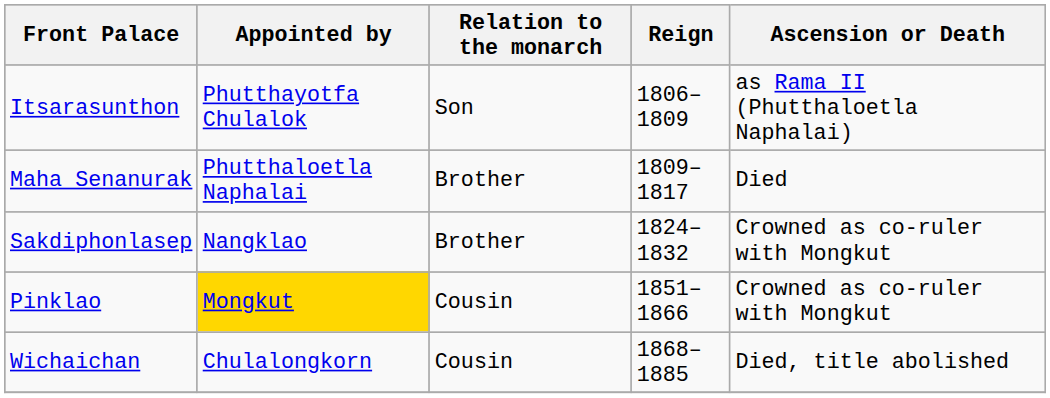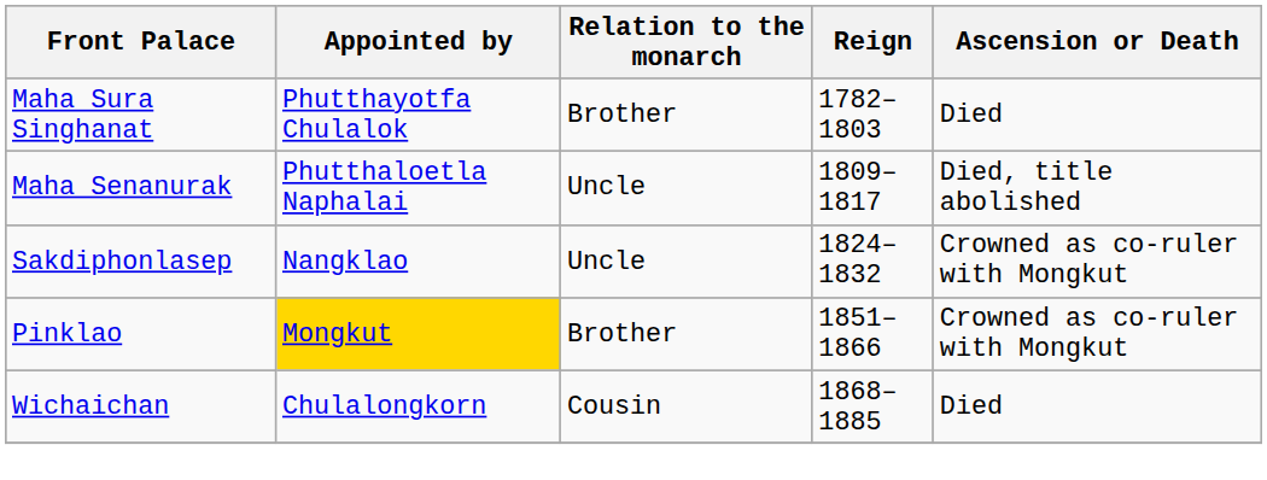+ row: Maha Sura Singhanat | Phutthayotfa Chulalok | Brother | 1782–1803 | Died
- row: Itsarasunthon | Phutthayotfa Chulalok | Son | 1806–1809 | as Rama II (Phutthaloetla Naphalai)
Maha Senanurak | Relation to the monarch: Brother -> Uncle
Maha Senanurak | Ascension or Death: Died -> Died, title abolished
Sakdiphonlasep | Relation to the monarch: Brother -> Uncle
Pinklao | Relation to the monarch: Cousin -> Brother
Wichaichan | Ascension or Death: Died, title abolished -> Died
